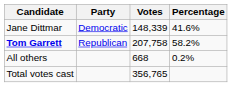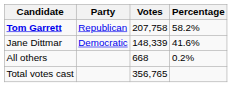rows swapped: Tom Garrett <-> Jane Dittmar
